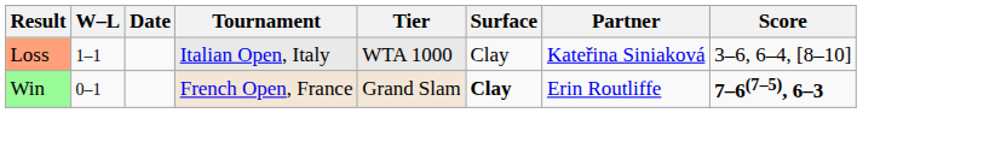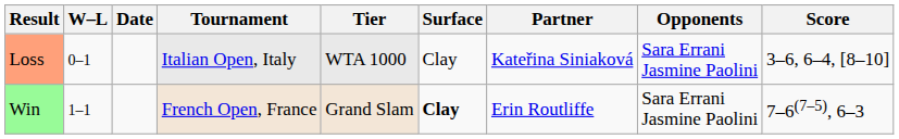+ column: Opponents | Sara Errani Jasmine Paolini | Sara Errani Jasmine Paolini
Loss | W–L: 1–1 -> 0–1
Win | W–L: 0–1 -> 1–1
Win | Score: bold -> normal
